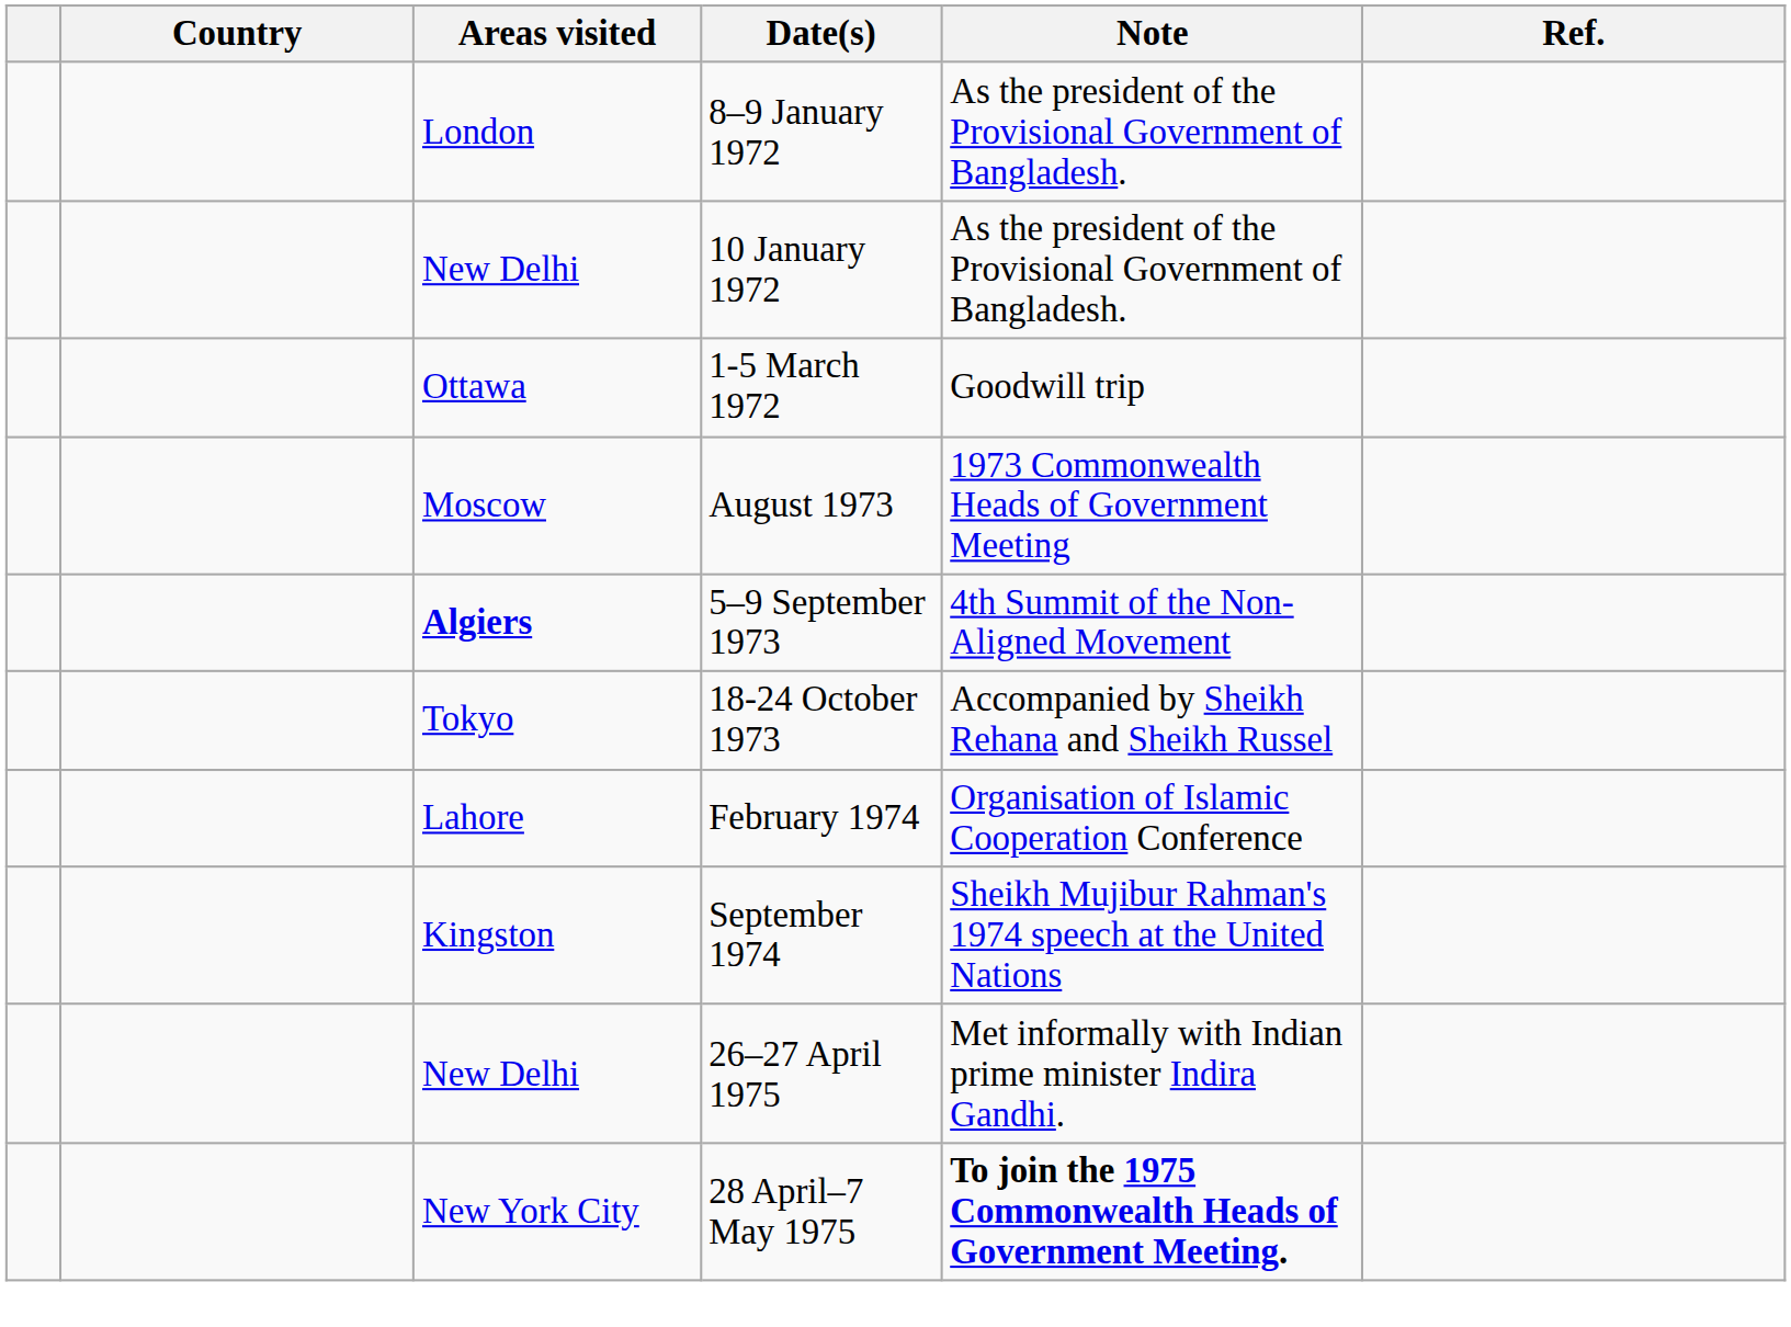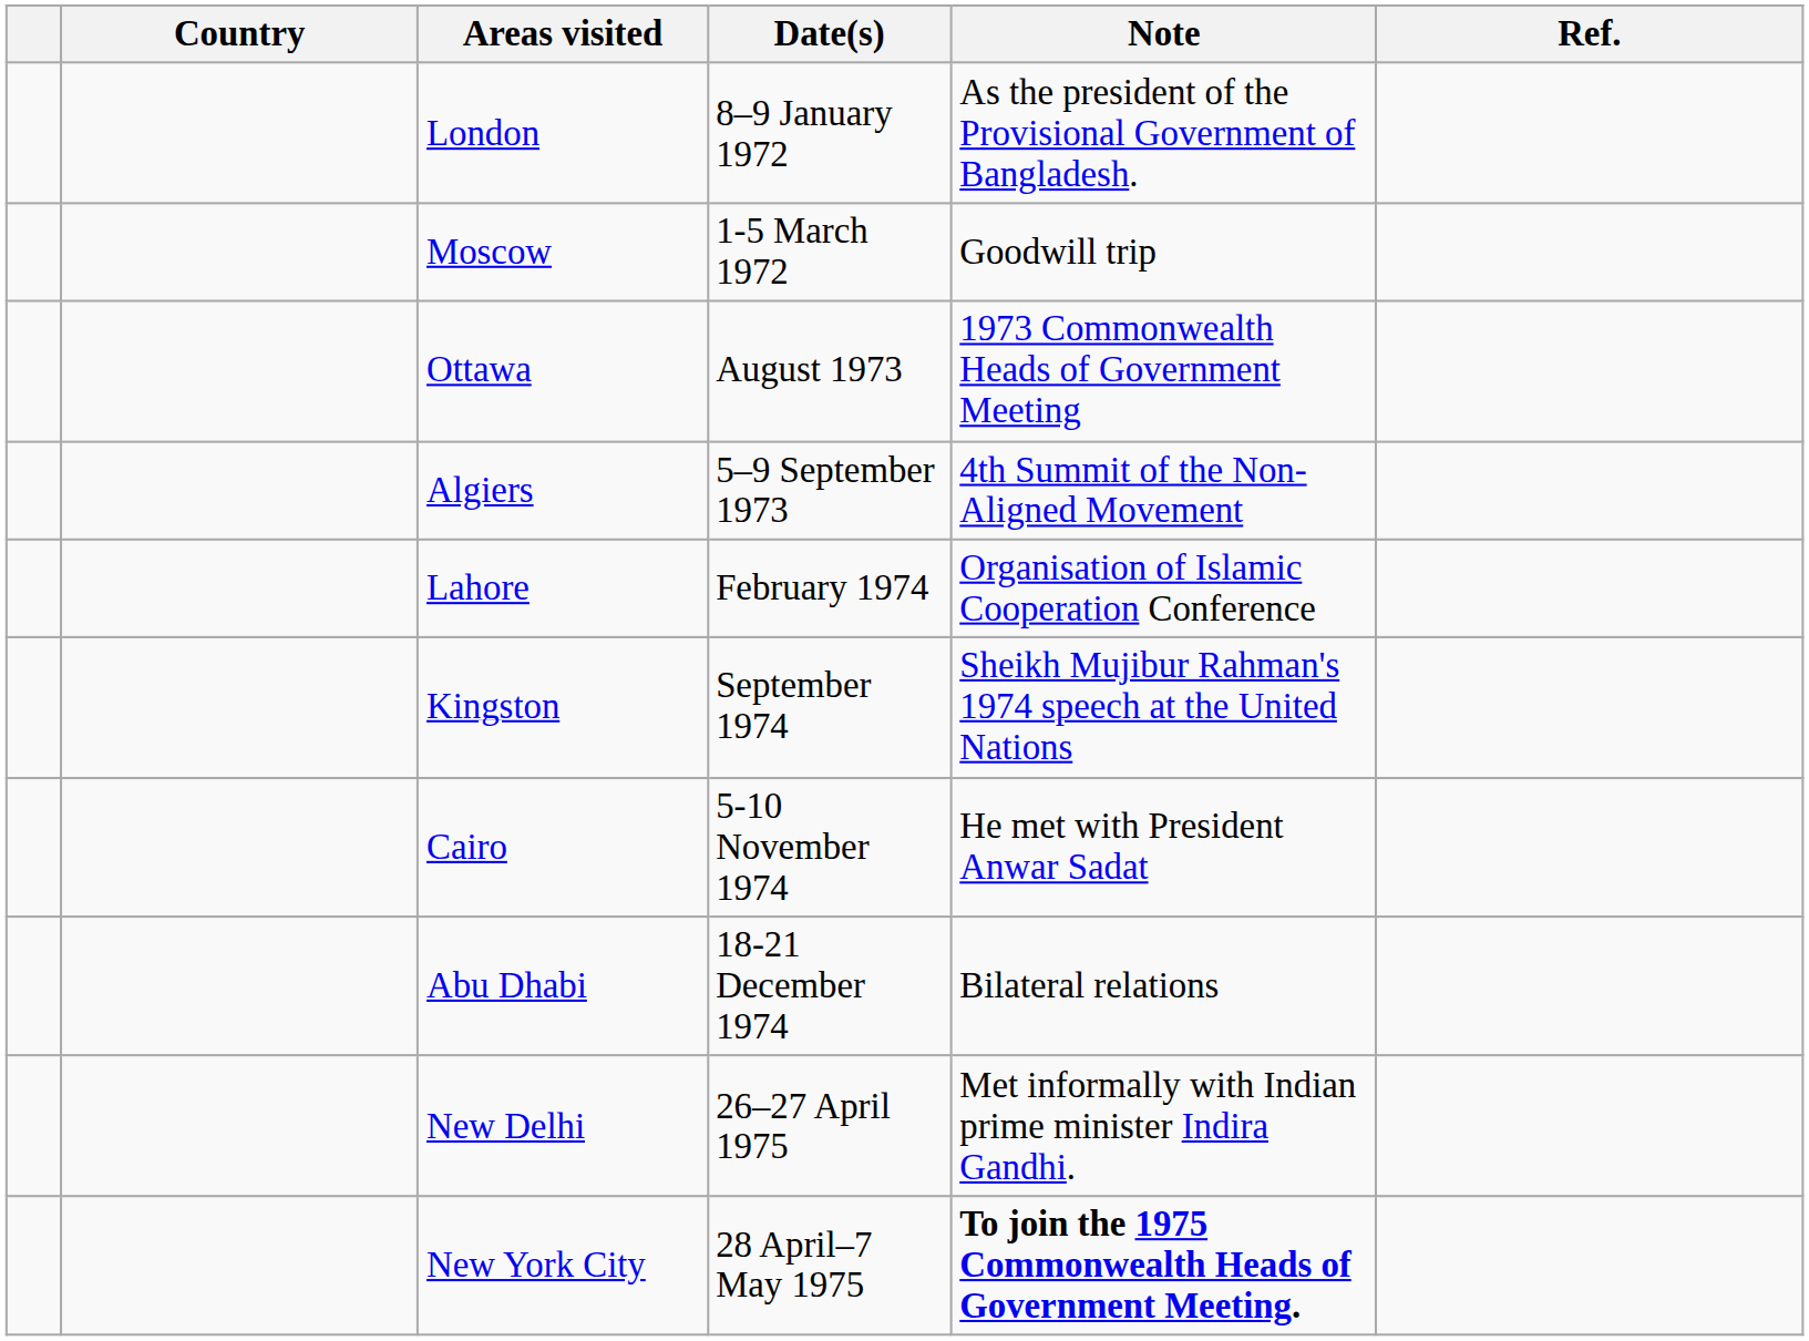- row: New Delhi | 10 January 1972 | As the president of the Provisional Government of Bangladesh.
1-5 March 1972 | Areas visited: Ottawa -> Moscow
August 1973 | Areas visited: Moscow -> Ottawa
5–9 September 1973 | Areas visited: bold -> normal
- row: Tokyo | 18-24 October 1973 | Accompanied by Sheikh Rehana and Sheikh Russel
+ row: Cairo | 5-10 November 1974 | He met with President Anwar Sadat
+ row: Abu Dhabi | 18-21 December 1974 | Bilateral relations
